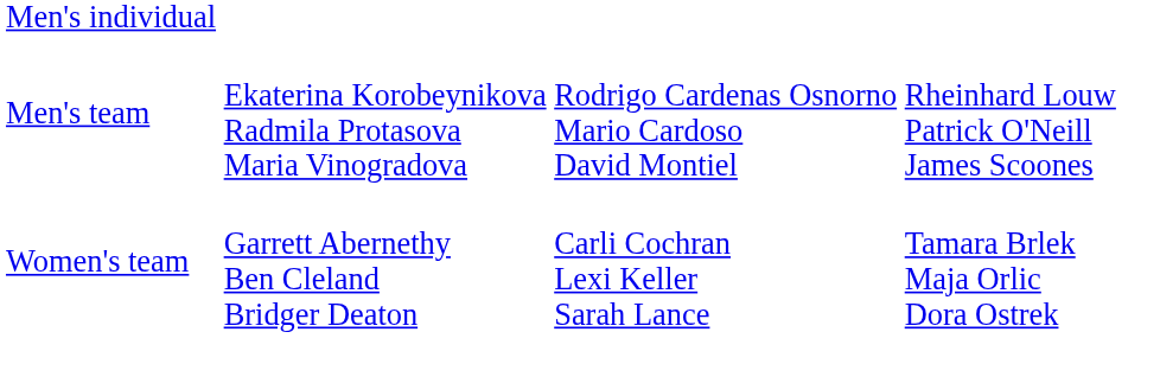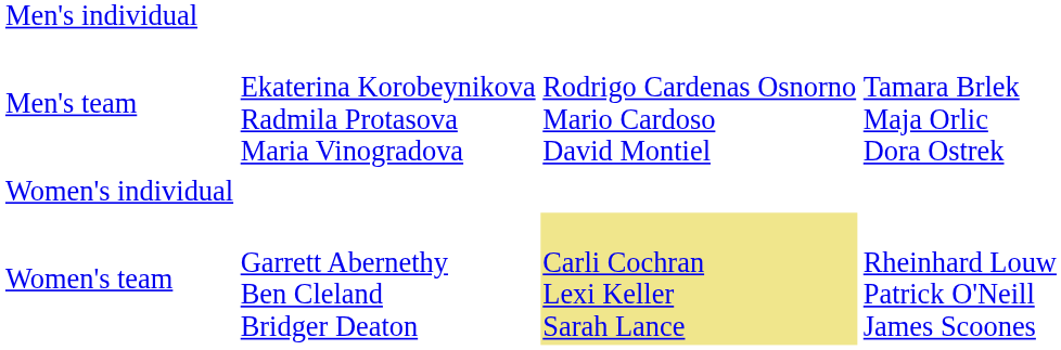Men's team | column 4: Rheinhard Louw Patrick O'Neill James Scoones -> Tamara Brlek Maja Orlic Dora Ostrek
+ row: Women's individual
Women's team | column 3: no background -> khaki background
Women's team | column 4: Tamara Brlek Maja Orlic Dora Ostrek -> Rheinhard Louw Patrick O'Neill James Scoones
